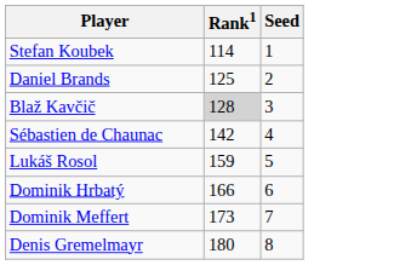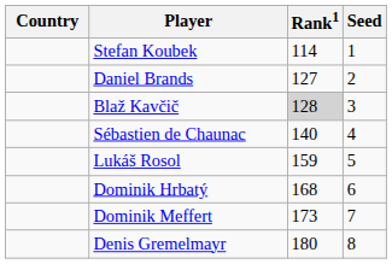+ column: Country
Daniel Brands | Rank1: 125 -> 127
Sébastien de Chaunac | Rank1: 142 -> 140
Dominik Hrbatý | Rank1: 166 -> 168
